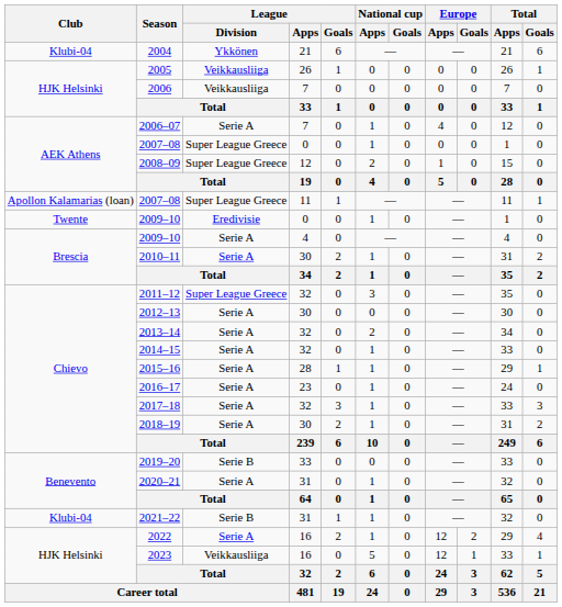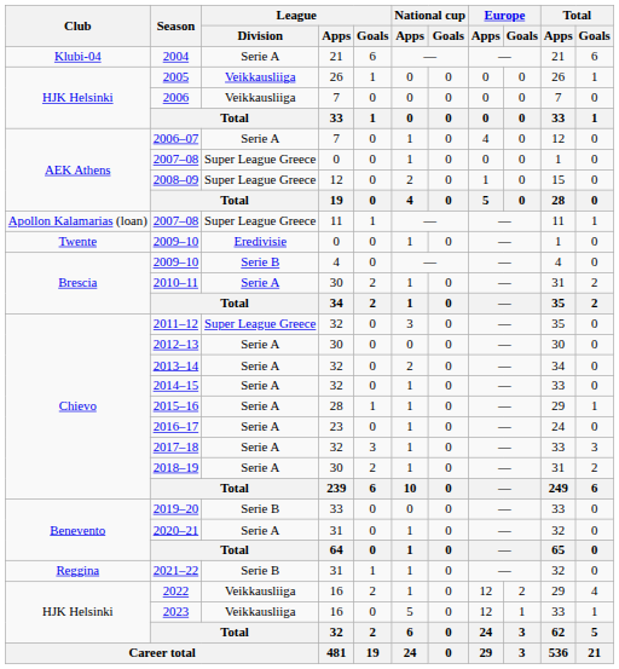2004 | League / Division: Ykkönen -> Serie A
2009–10 / 4 | League / Division: Serie A -> Serie B
2021–22 | Club: Klubi-04 -> Reggina
2022 | League / Division: Serie A -> Veikkausliiga
